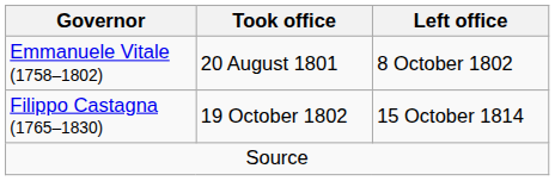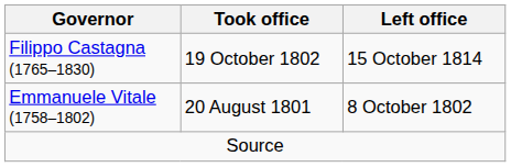rows swapped: Emmanuele Vitale (1758–1802) <-> Filippo Castagna (1765–1830)
